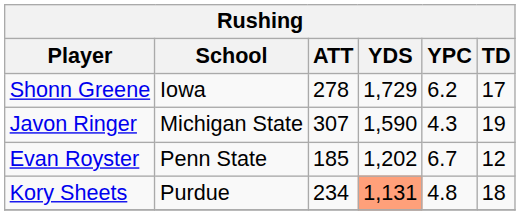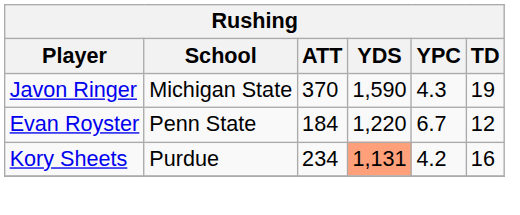- row: Shonn Greene | Iowa | 278 | 1,729 | 6.2 | 17
Javon Ringer | ATT: 307 -> 370
Evan Royster | ATT: 185 -> 184
Evan Royster | YDS: 1,202 -> 1,220
Kory Sheets | YPC: 4.8 -> 4.2
Kory Sheets | TD: 18 -> 16
